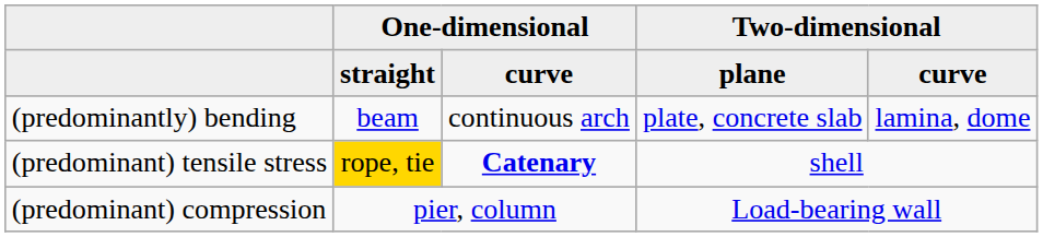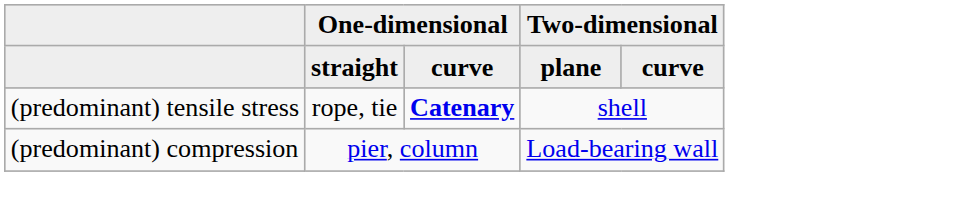- row: (predominantly) bending | beam | continuous arch | plate, concrete slab | lamina, dome
(predominant) tensile stress | One-dimensional / straight: gold background -> no background
